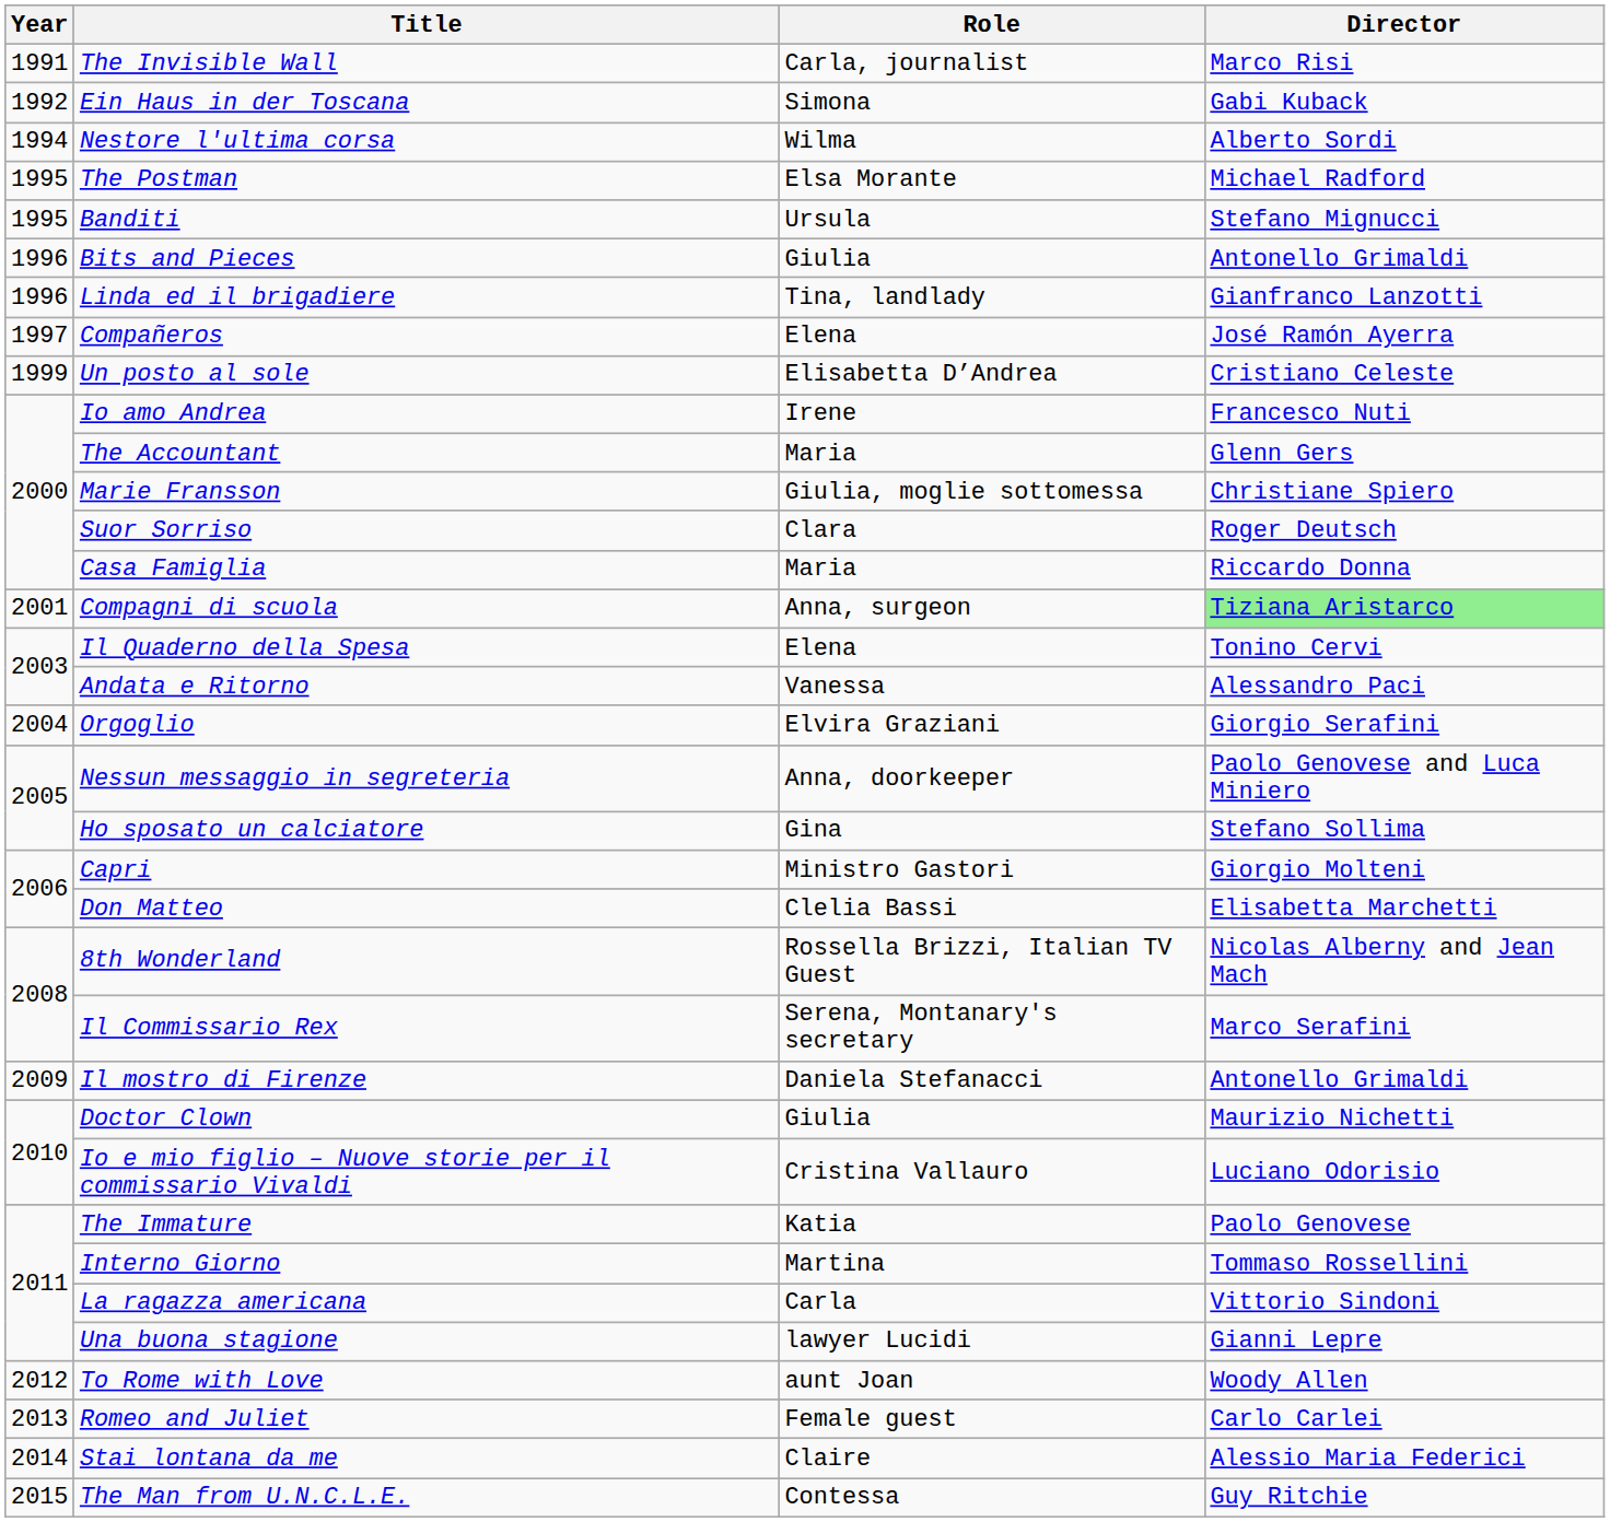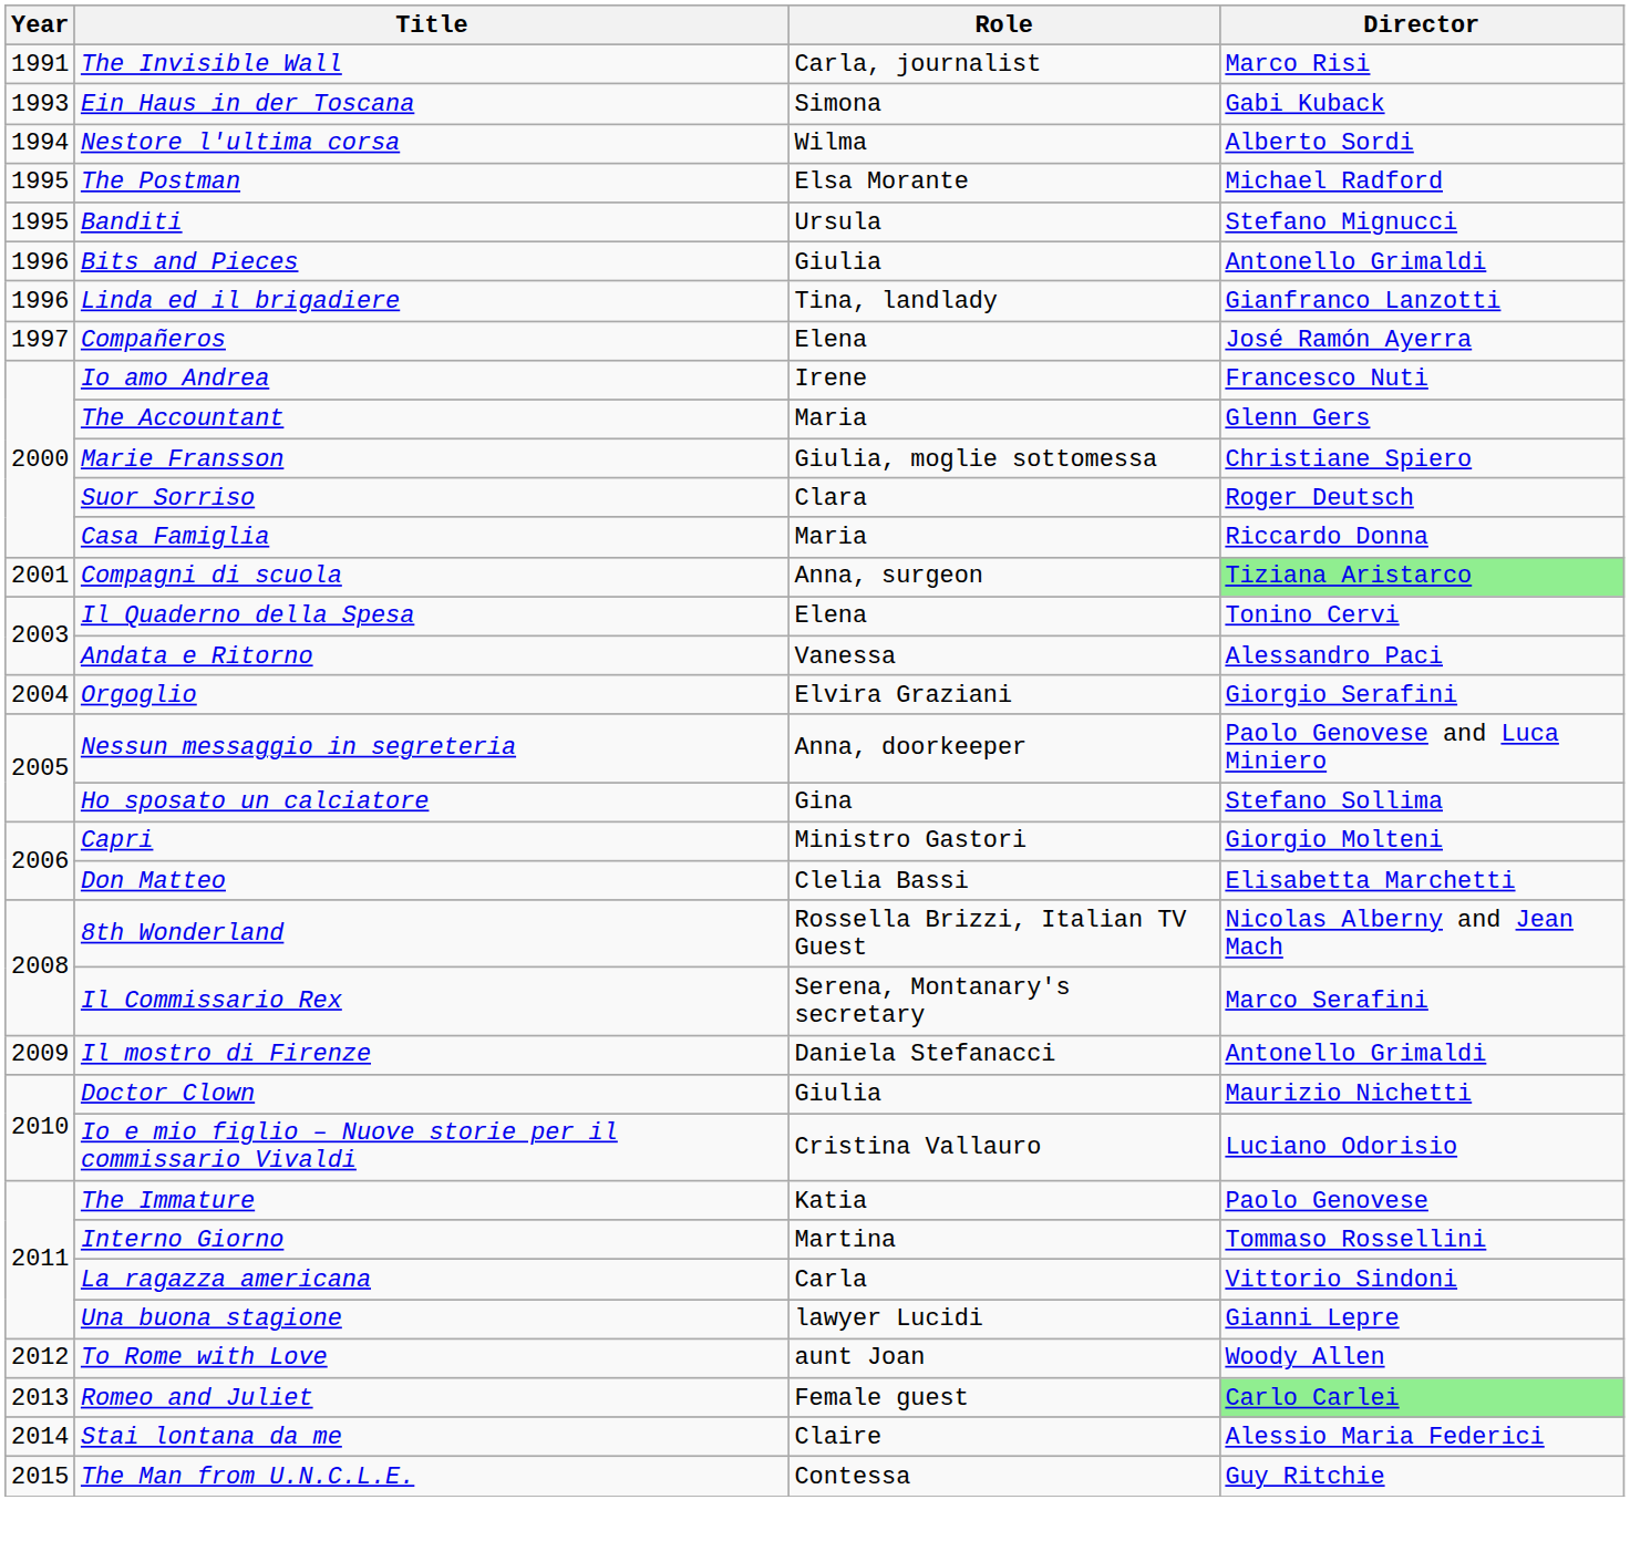Ein Haus in der Toscana | Year: 1992 -> 1993
- row: 1999 | Un posto al sole | Elisabetta D’Andrea | Cristiano Celeste
Romeo and Juliet | Director: no background -> lightgreen background
